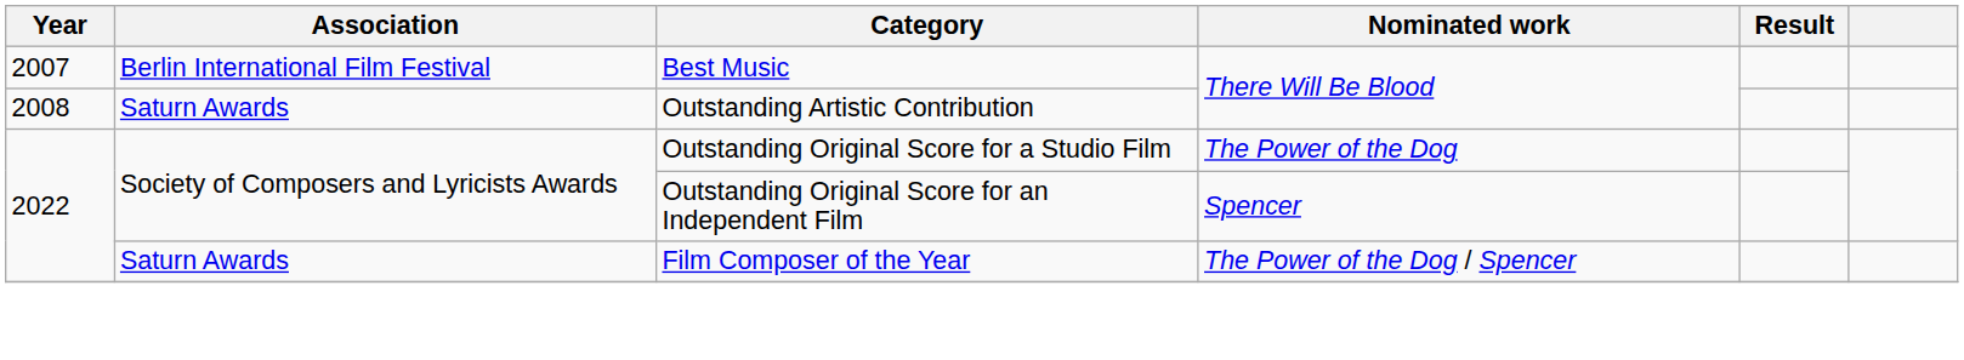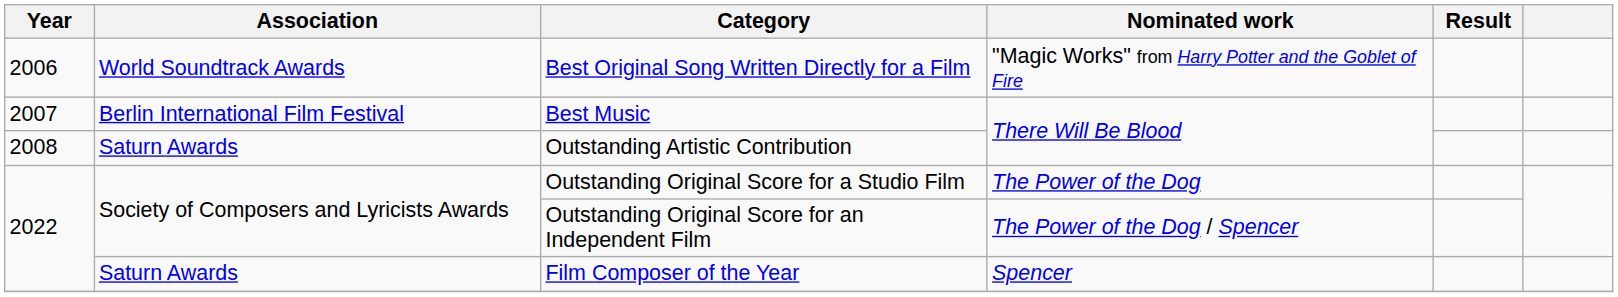+ row: 2006 | World Soundtrack Awards | Best Original Song Written Directly for a Film | "Magic Works" from Harry Potter and the Goblet of Fire
Outstanding Original Score for an Independent Film | Nominated work: Spencer -> The Power of the Dog / Spencer
Film Composer of the Year | Nominated work: The Power of the Dog / Spencer -> Spencer
